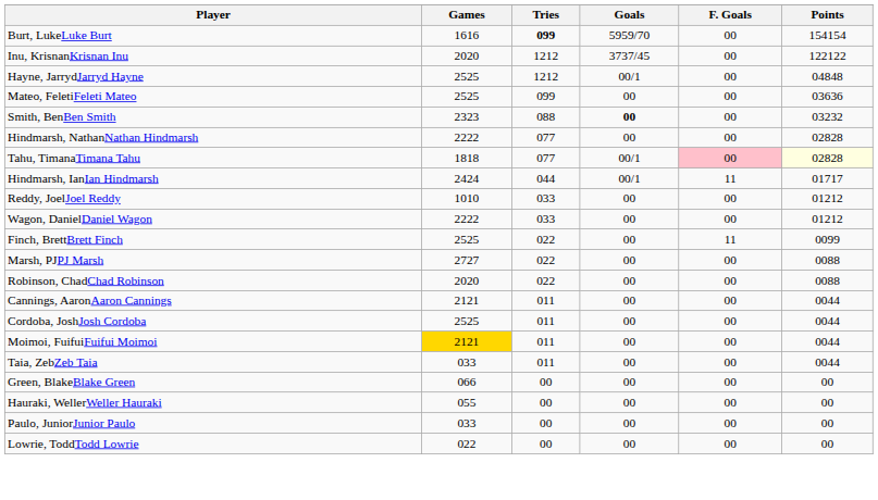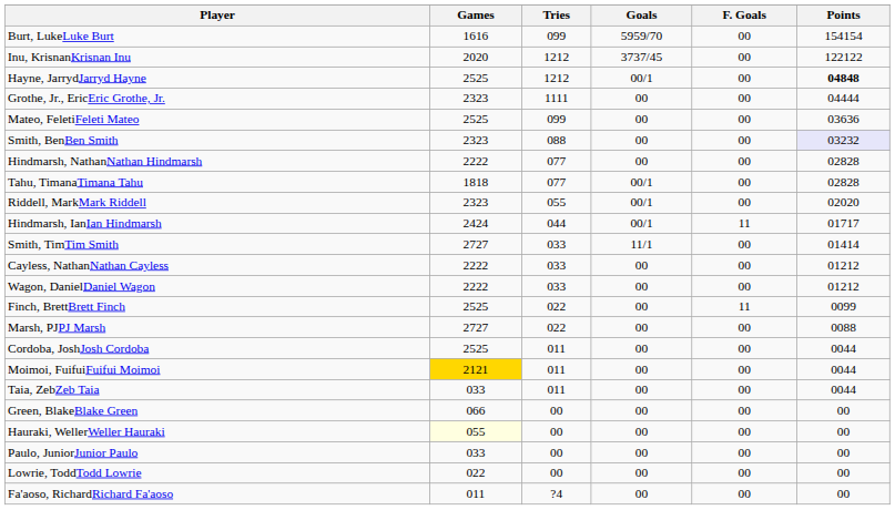Burt, LukeLuke Burt | Tries: bold -> normal
Hayne, JarrydJarryd Hayne | Points: normal -> bold
+ row: Grothe, Jr., EricEric Grothe, Jr. | 2323 | 1111 | 00 | 00 | 04444
Smith, BenBen Smith | Goals: bold -> normal
Smith, BenBen Smith | Points: no background -> lavender background
Tahu, TimanaTimana Tahu | F. Goals: pink background -> no background
Tahu, TimanaTimana Tahu | Points: lightyellow background -> no background
+ row: Riddell, MarkMark Riddell | 2323 | 055 | 00/1 | 00 | 02020
+ row: Smith, TimTim Smith | 2727 | 033 | 11/1 | 00 | 01414
+ row: Cayless, NathanNathan Cayless | 2222 | 033 | 00 | 00 | 01212
- row: Reddy, JoelJoel Reddy | 1010 | 033 | 00 | 00 | 01212
- row: Robinson, ChadChad Robinson | 2020 | 022 | 00 | 00 | 0088
- row: Cannings, AaronAaron Cannings | 2121 | 011 | 00 | 00 | 0044
Hauraki, WellerWeller Hauraki | Games: no background -> lightyellow background
+ row: Fa'aoso, RichardRichard Fa'aoso | 011 | ?4 | 00 | 00 | 00
